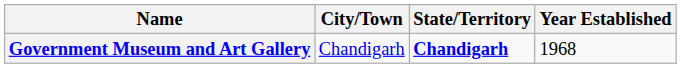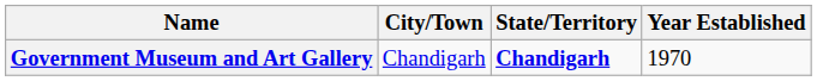Government Museum and Art Gallery | Year Established: 1968 -> 1970
